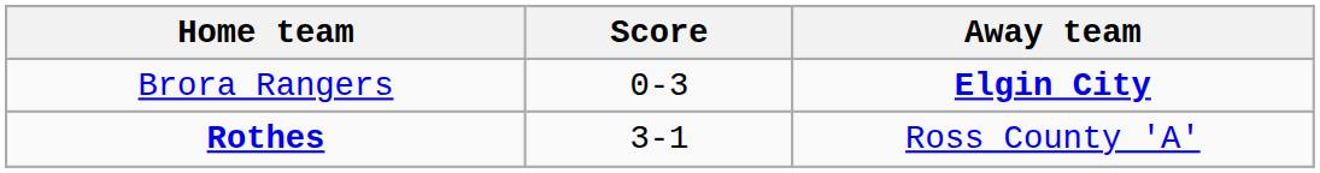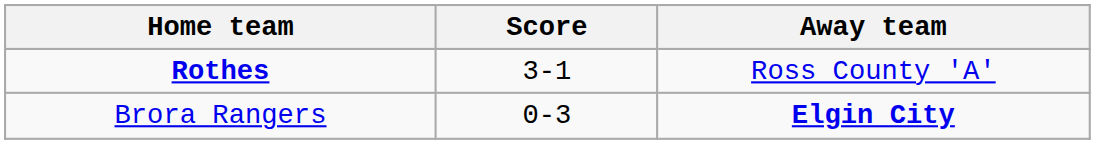rows swapped: Brora Rangers <-> Rothes
